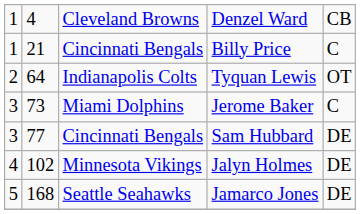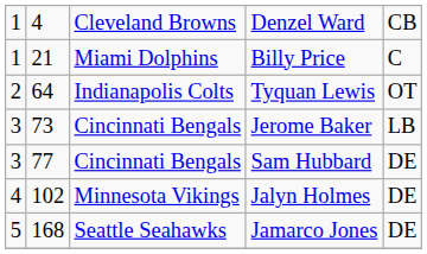Billy Price | column 3: Cincinnati Bengals -> Miami Dolphins
Jerome Baker | column 3: Miami Dolphins -> Cincinnati Bengals
Jerome Baker | column 5: C -> LB
